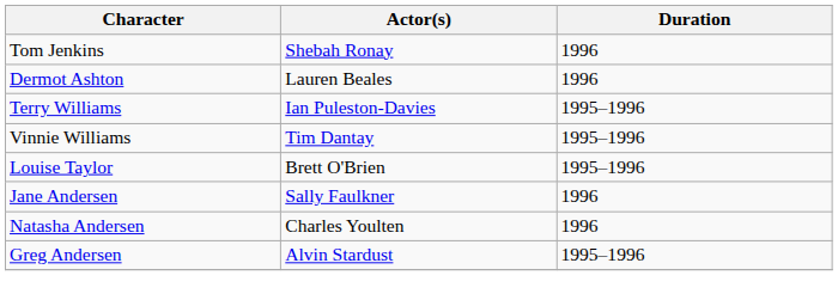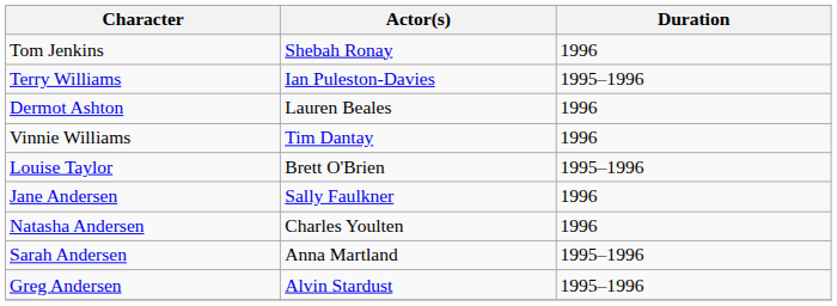rows swapped: Dermot Ashton <-> Terry Williams
Vinnie Williams | Duration: 1995–1996 -> 1996
+ row: Sarah Andersen | Anna Martland | 1995–1996
